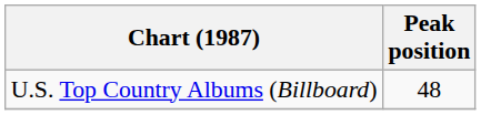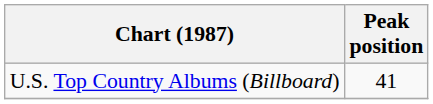U.S. Top Country Albums (Billboard) | Peak position: 48 -> 41
